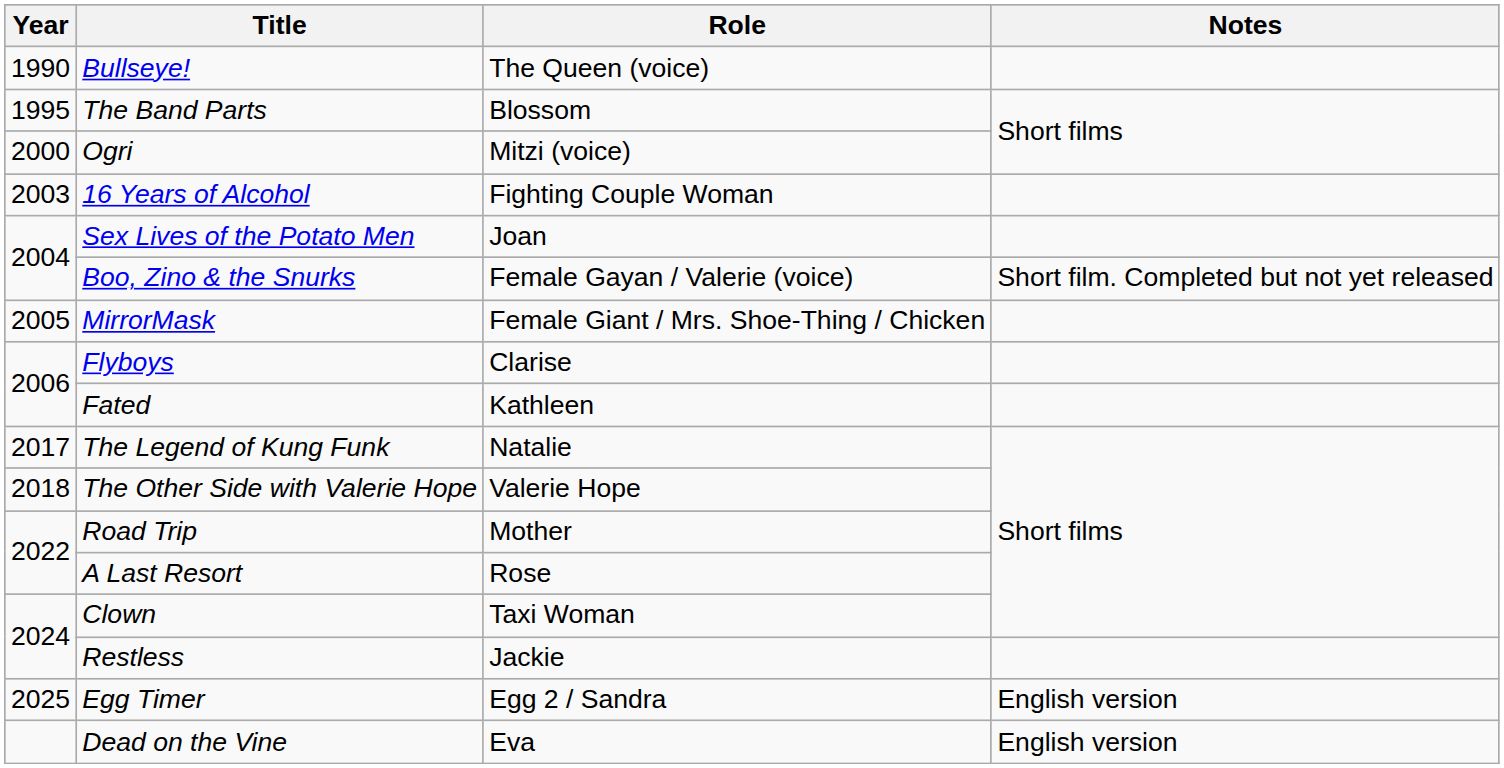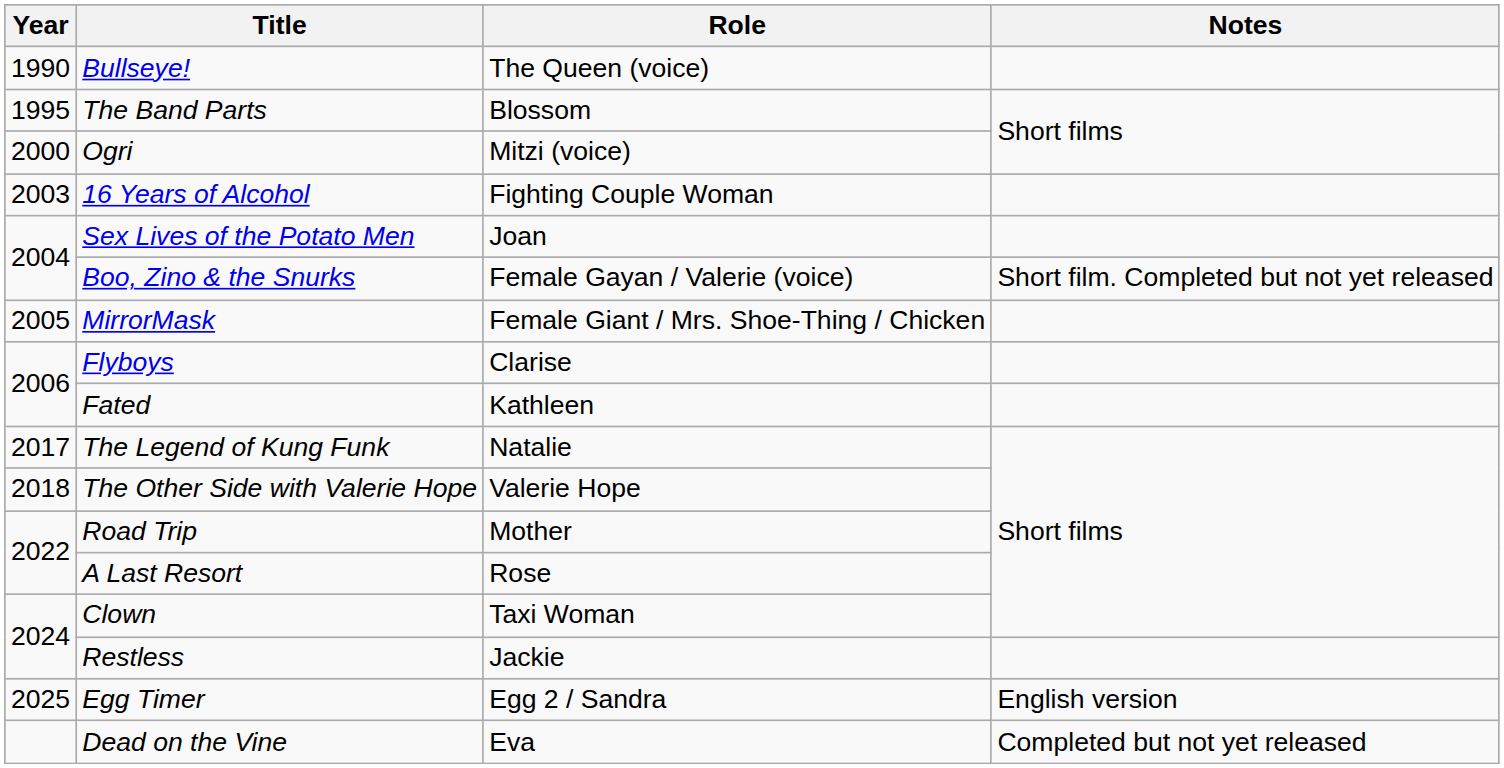Dead on the Vine | Notes: English version -> Completed but not yet released
